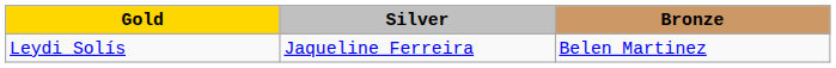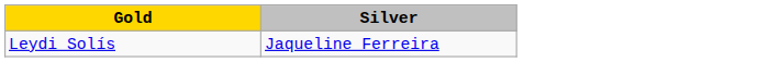- column: Bronze | Belen Martinez
